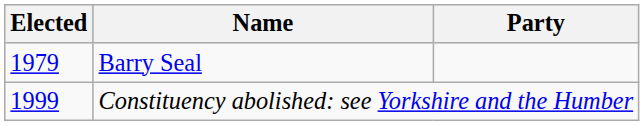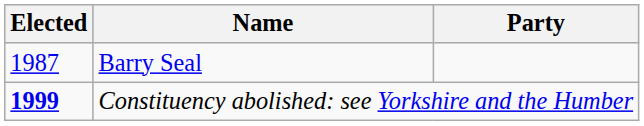Barry Seal | Elected: 1979 -> 1987
Constituency abolished: see Yorkshire and the Humber | Elected: normal -> bold
